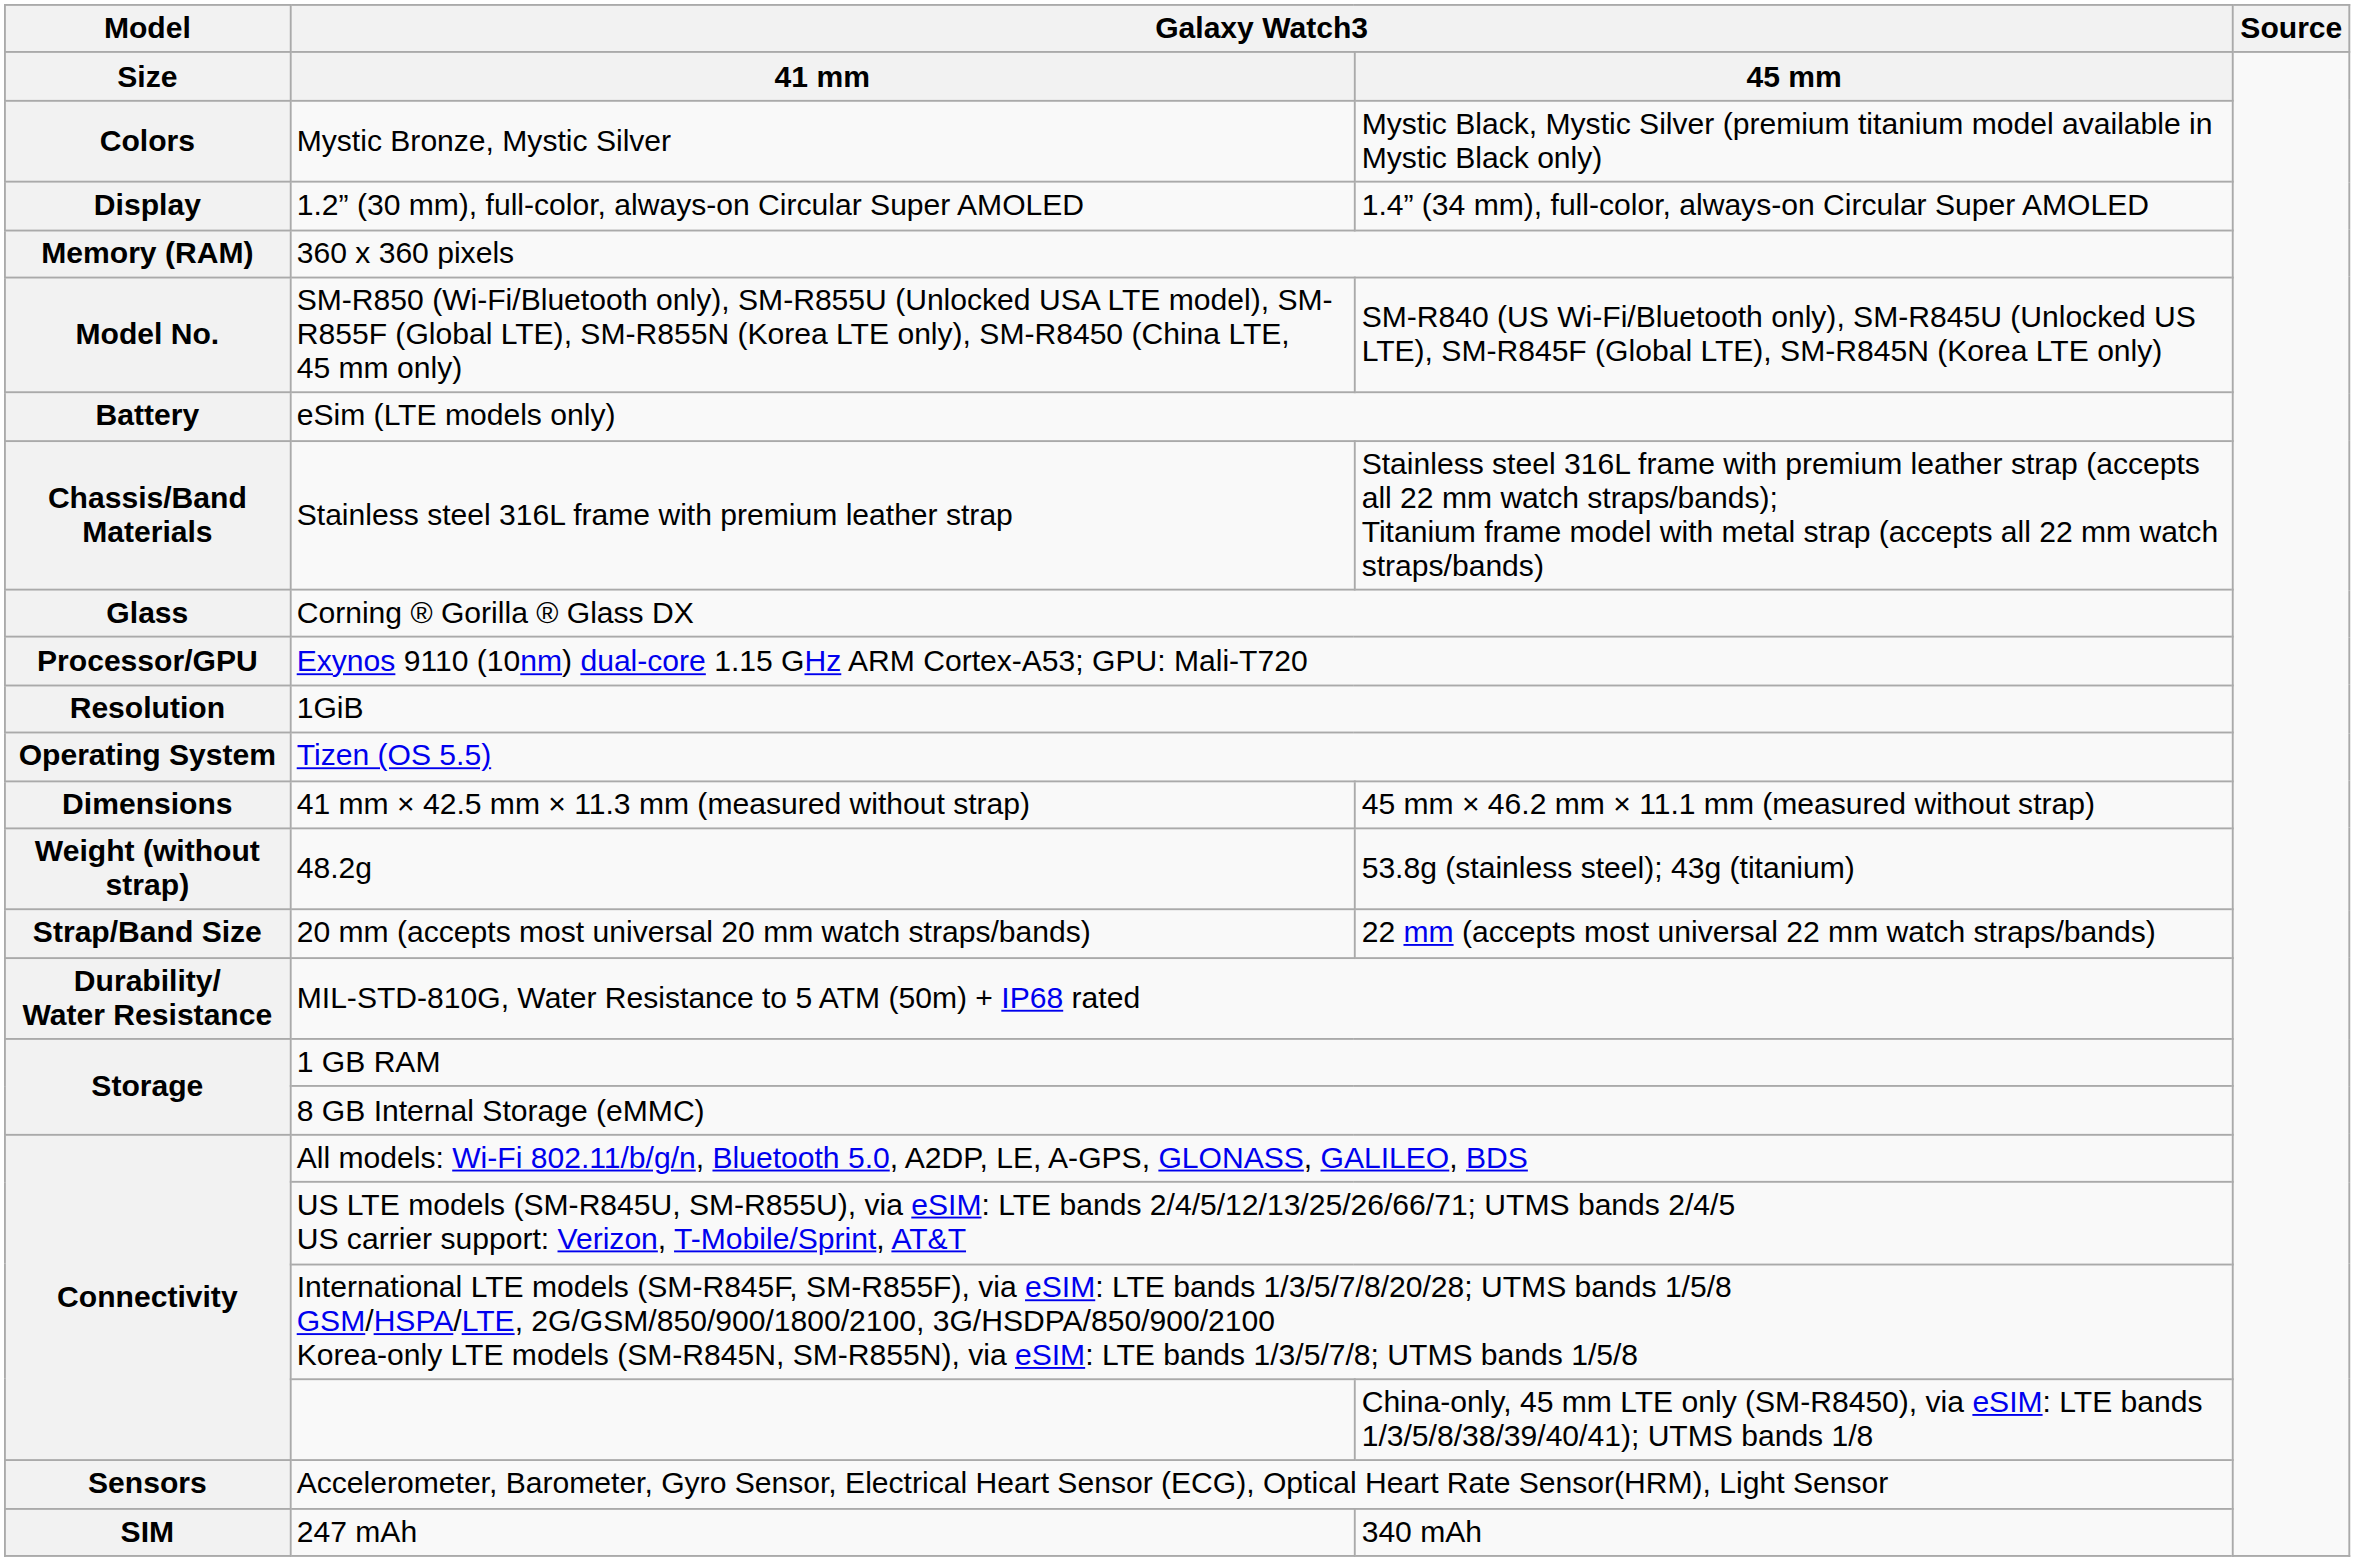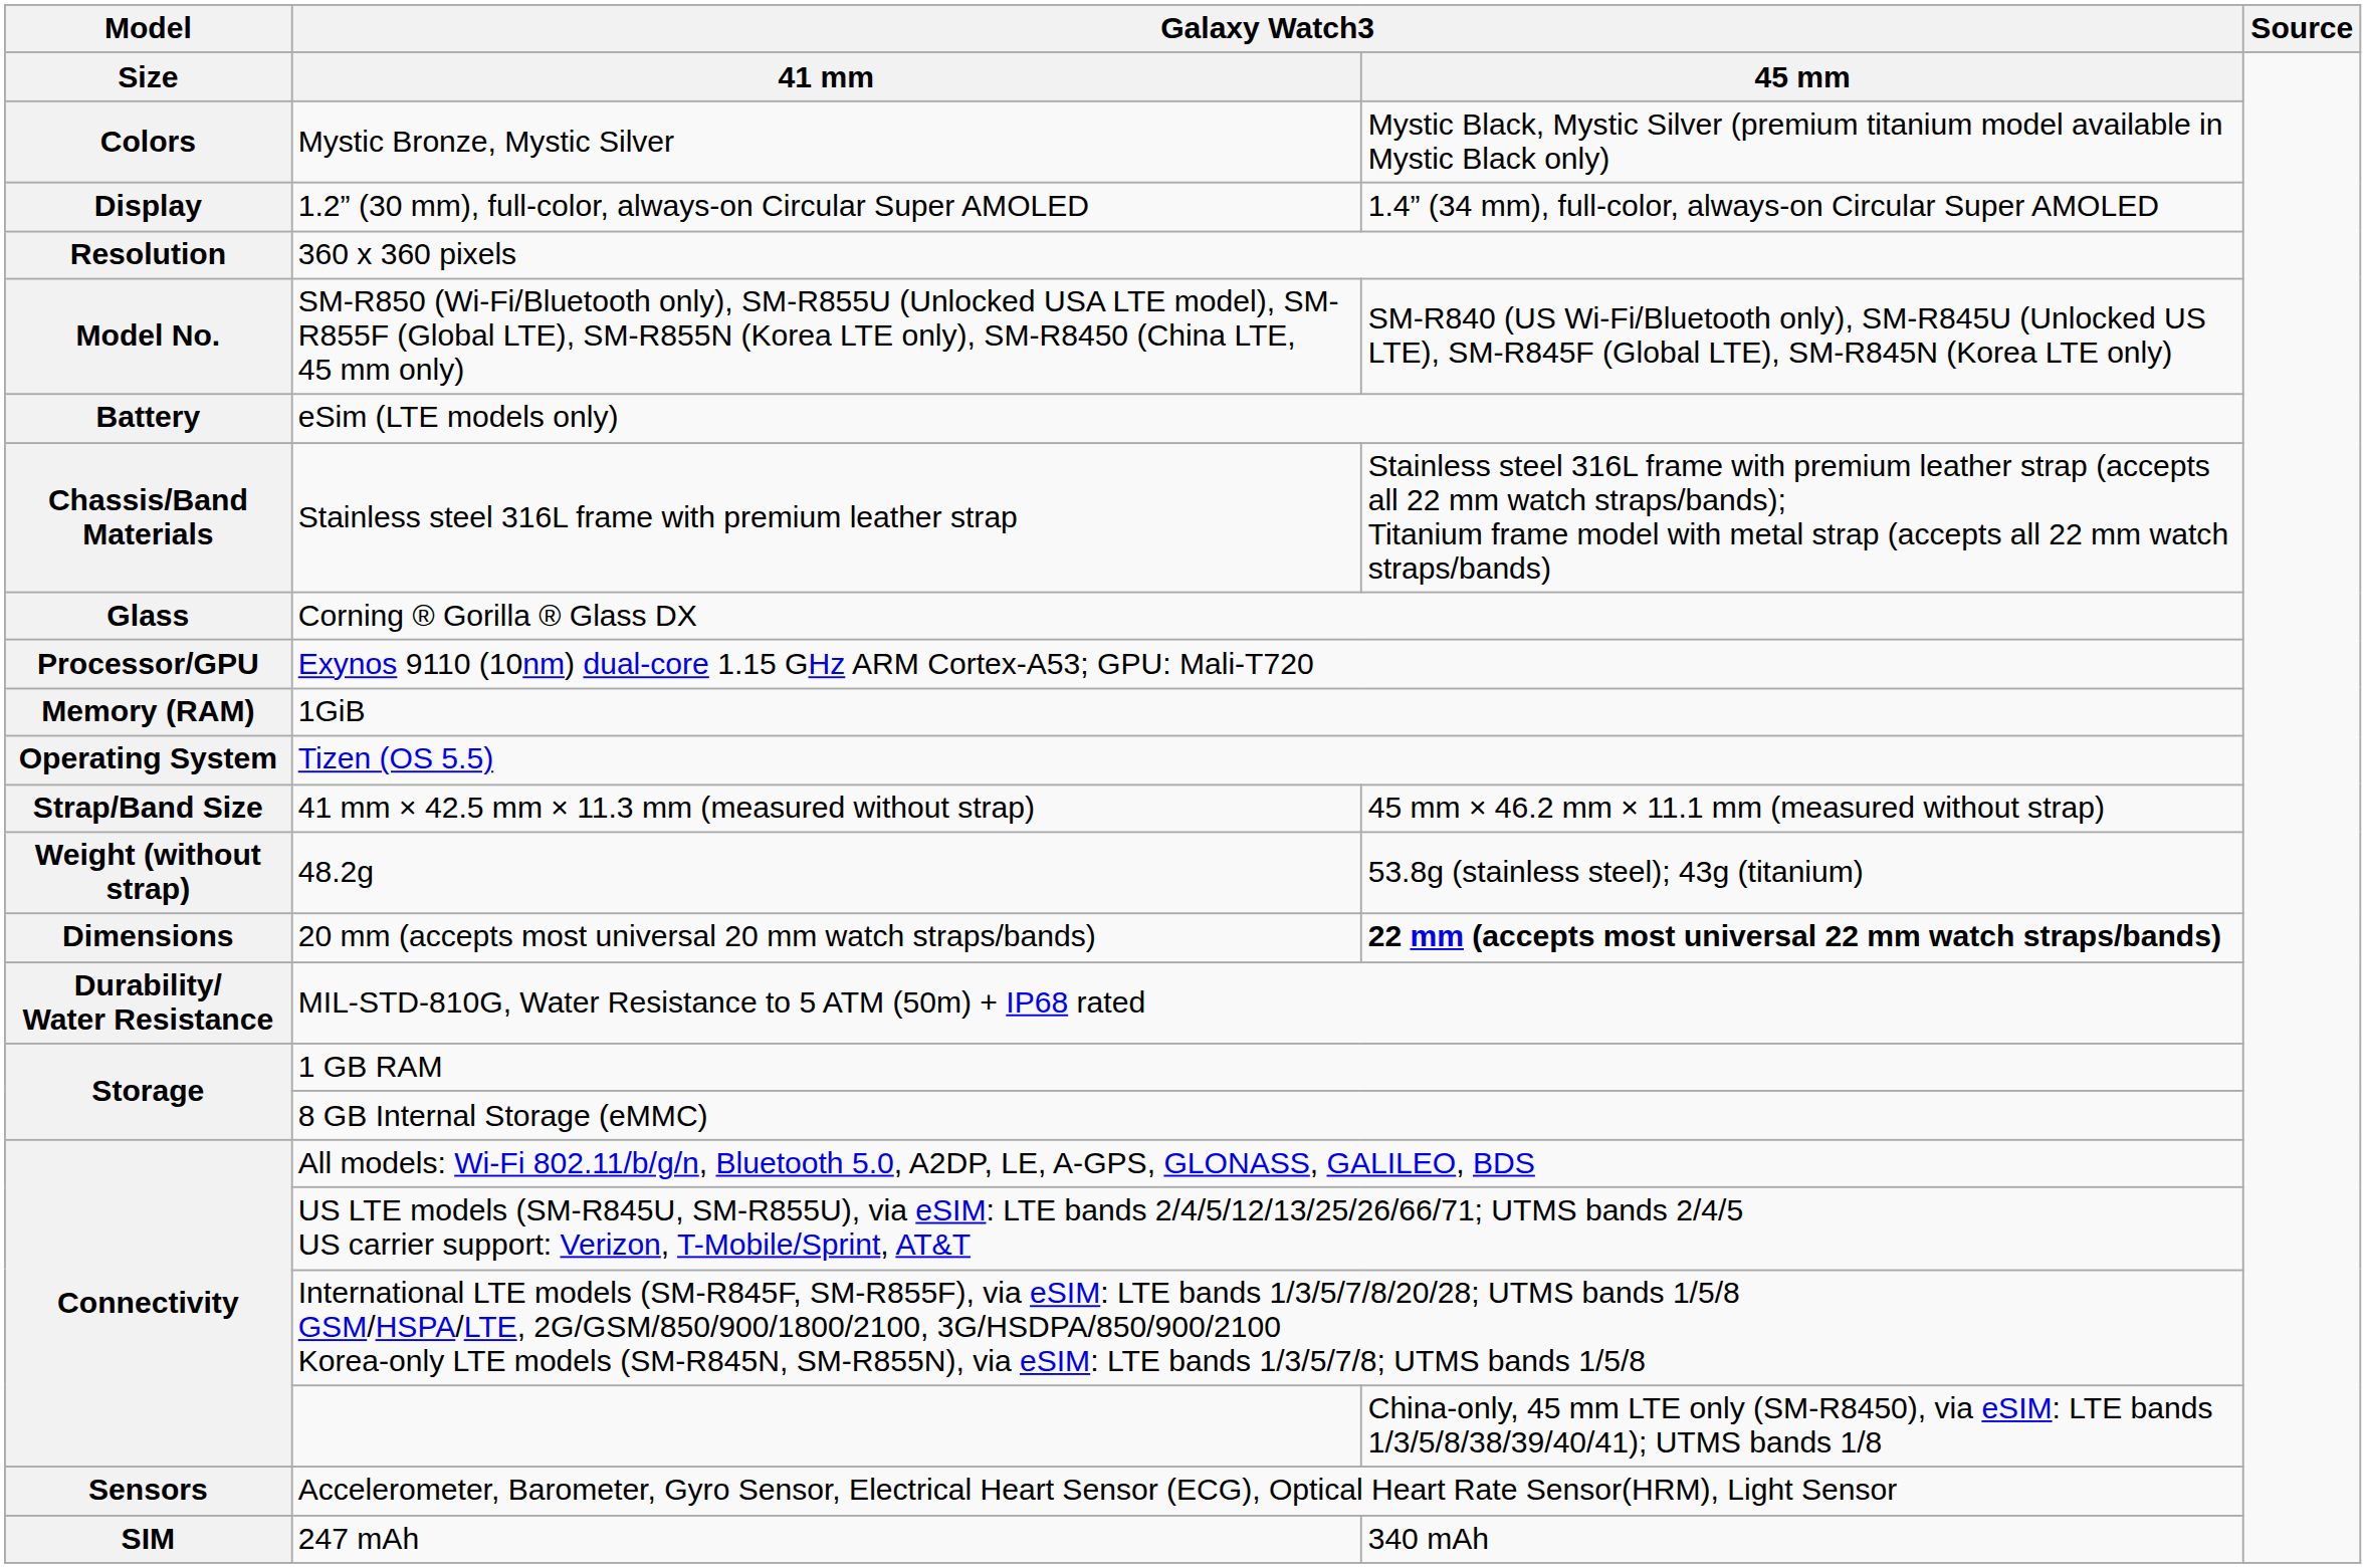360 x 360 pixels | Model: Memory (RAM) -> Resolution
1GiB | Model: Resolution -> Memory (RAM)
41 mm × 42.5 mm × 11.3 mm (measured without strap) | Model: Dimensions -> Strap/Band Size
20 mm (accepts most universal 20 mm watch straps/bands) | Model: Strap/Band Size -> Dimensions
20 mm (accepts most universal 20 mm watch straps/bands) | column 3: normal -> bold
